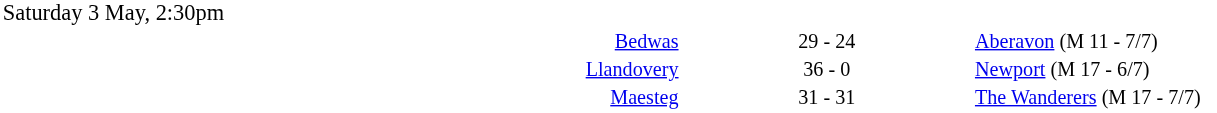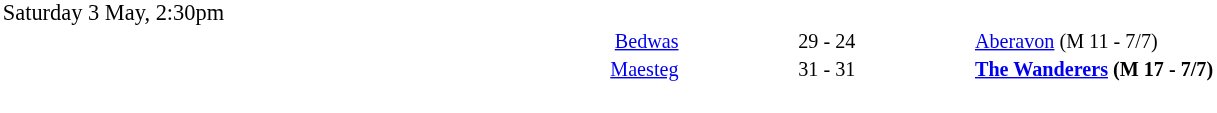- row: Llandovery | 36 - 0 | Newport (M 17 - 6/7)
Maesteg | column 3: normal -> bold
